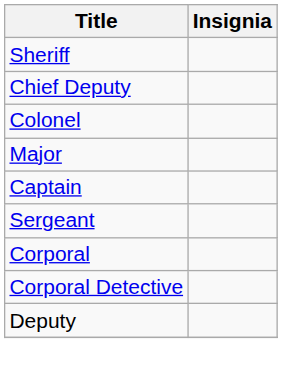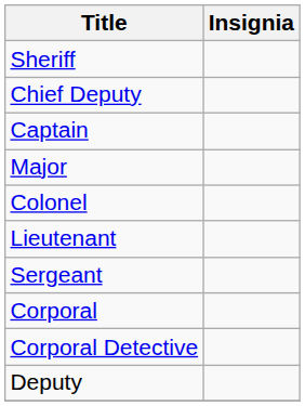rows swapped: Colonel <-> Captain
+ row: Lieutenant
